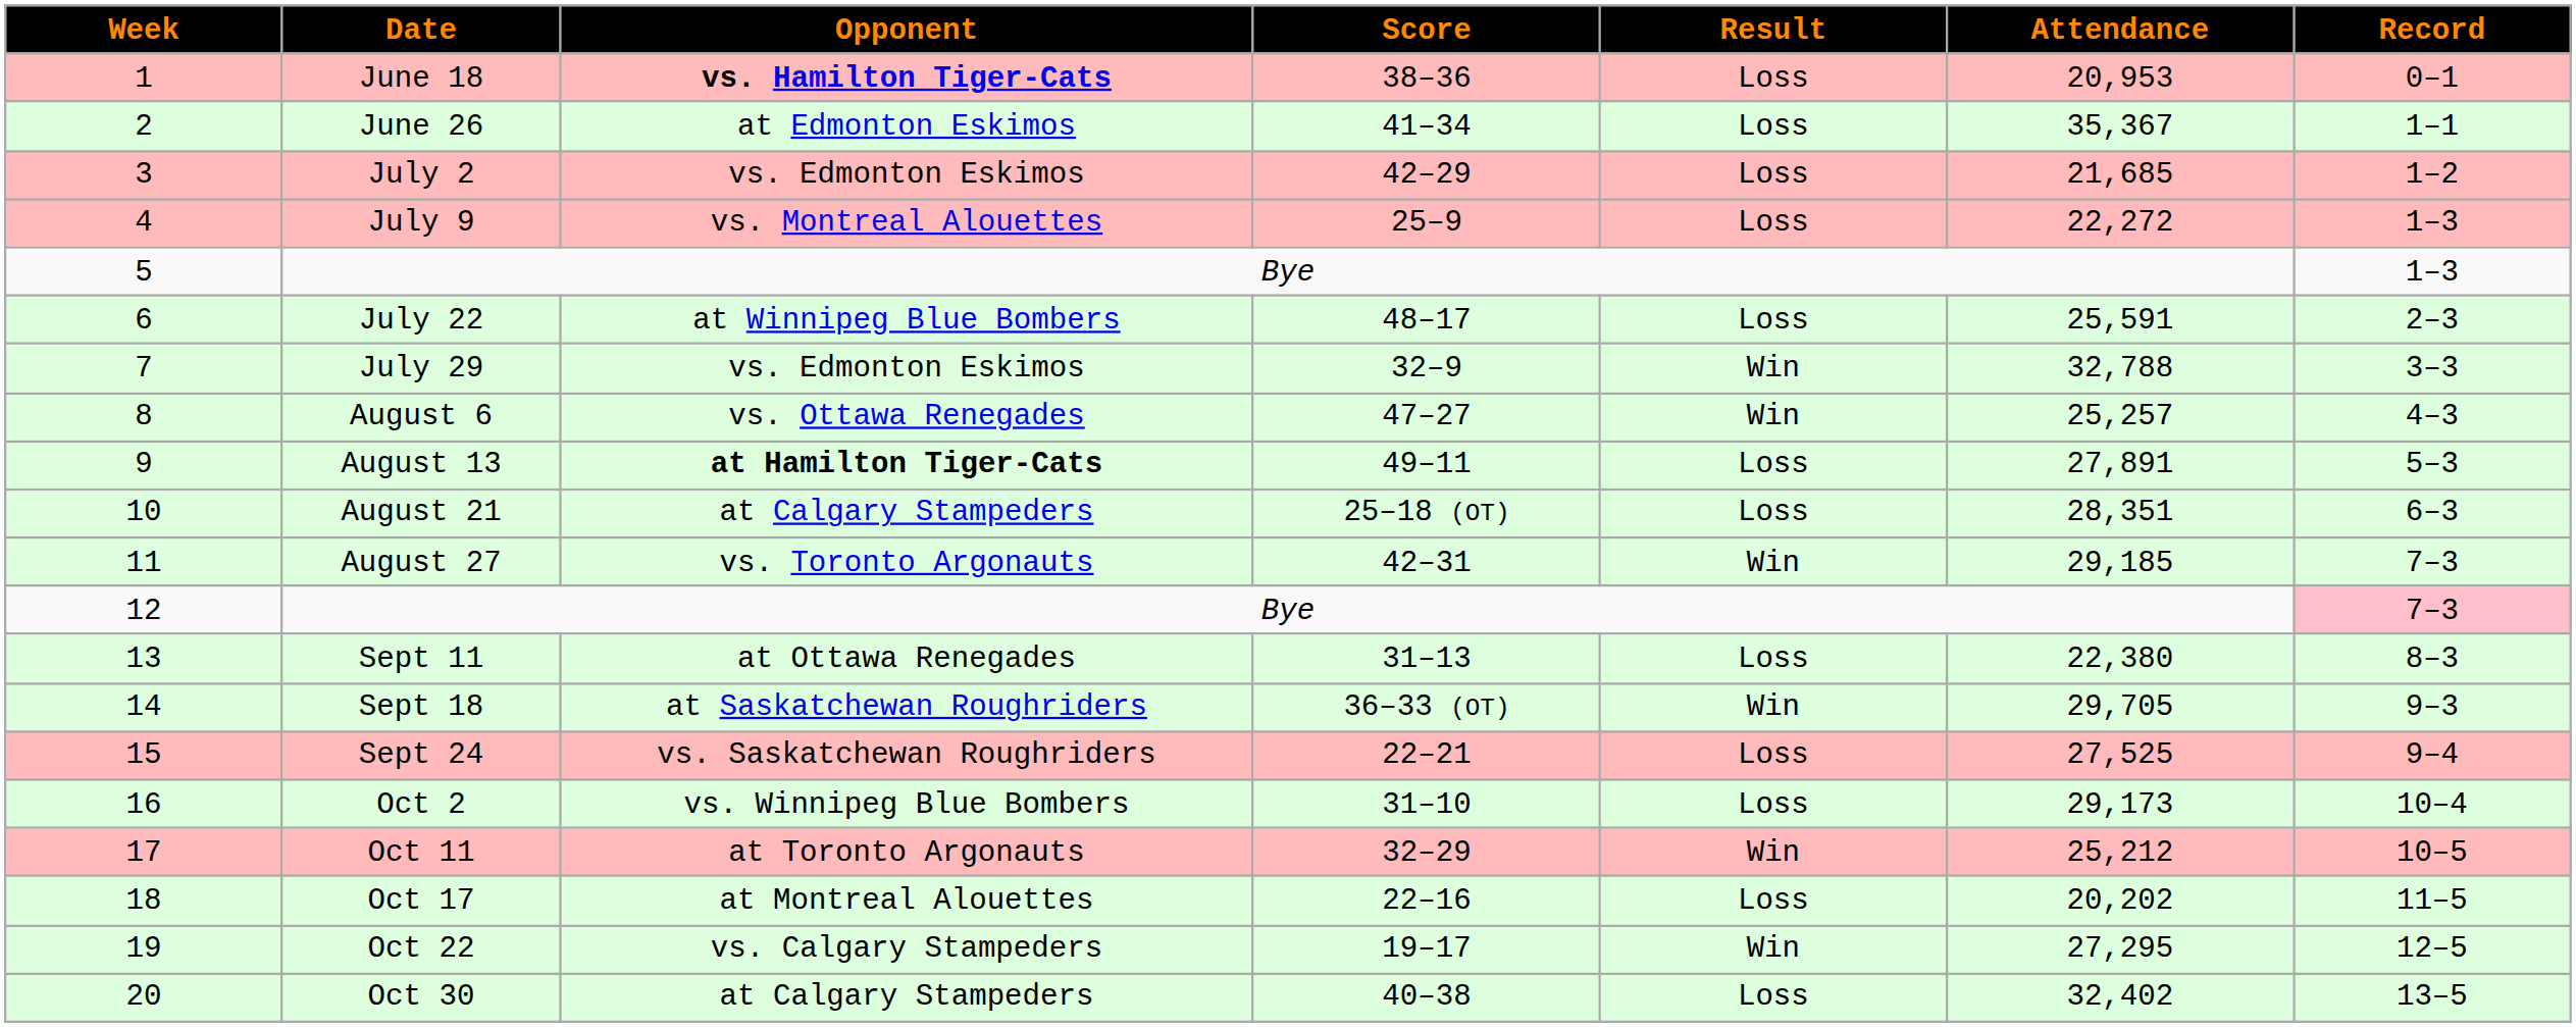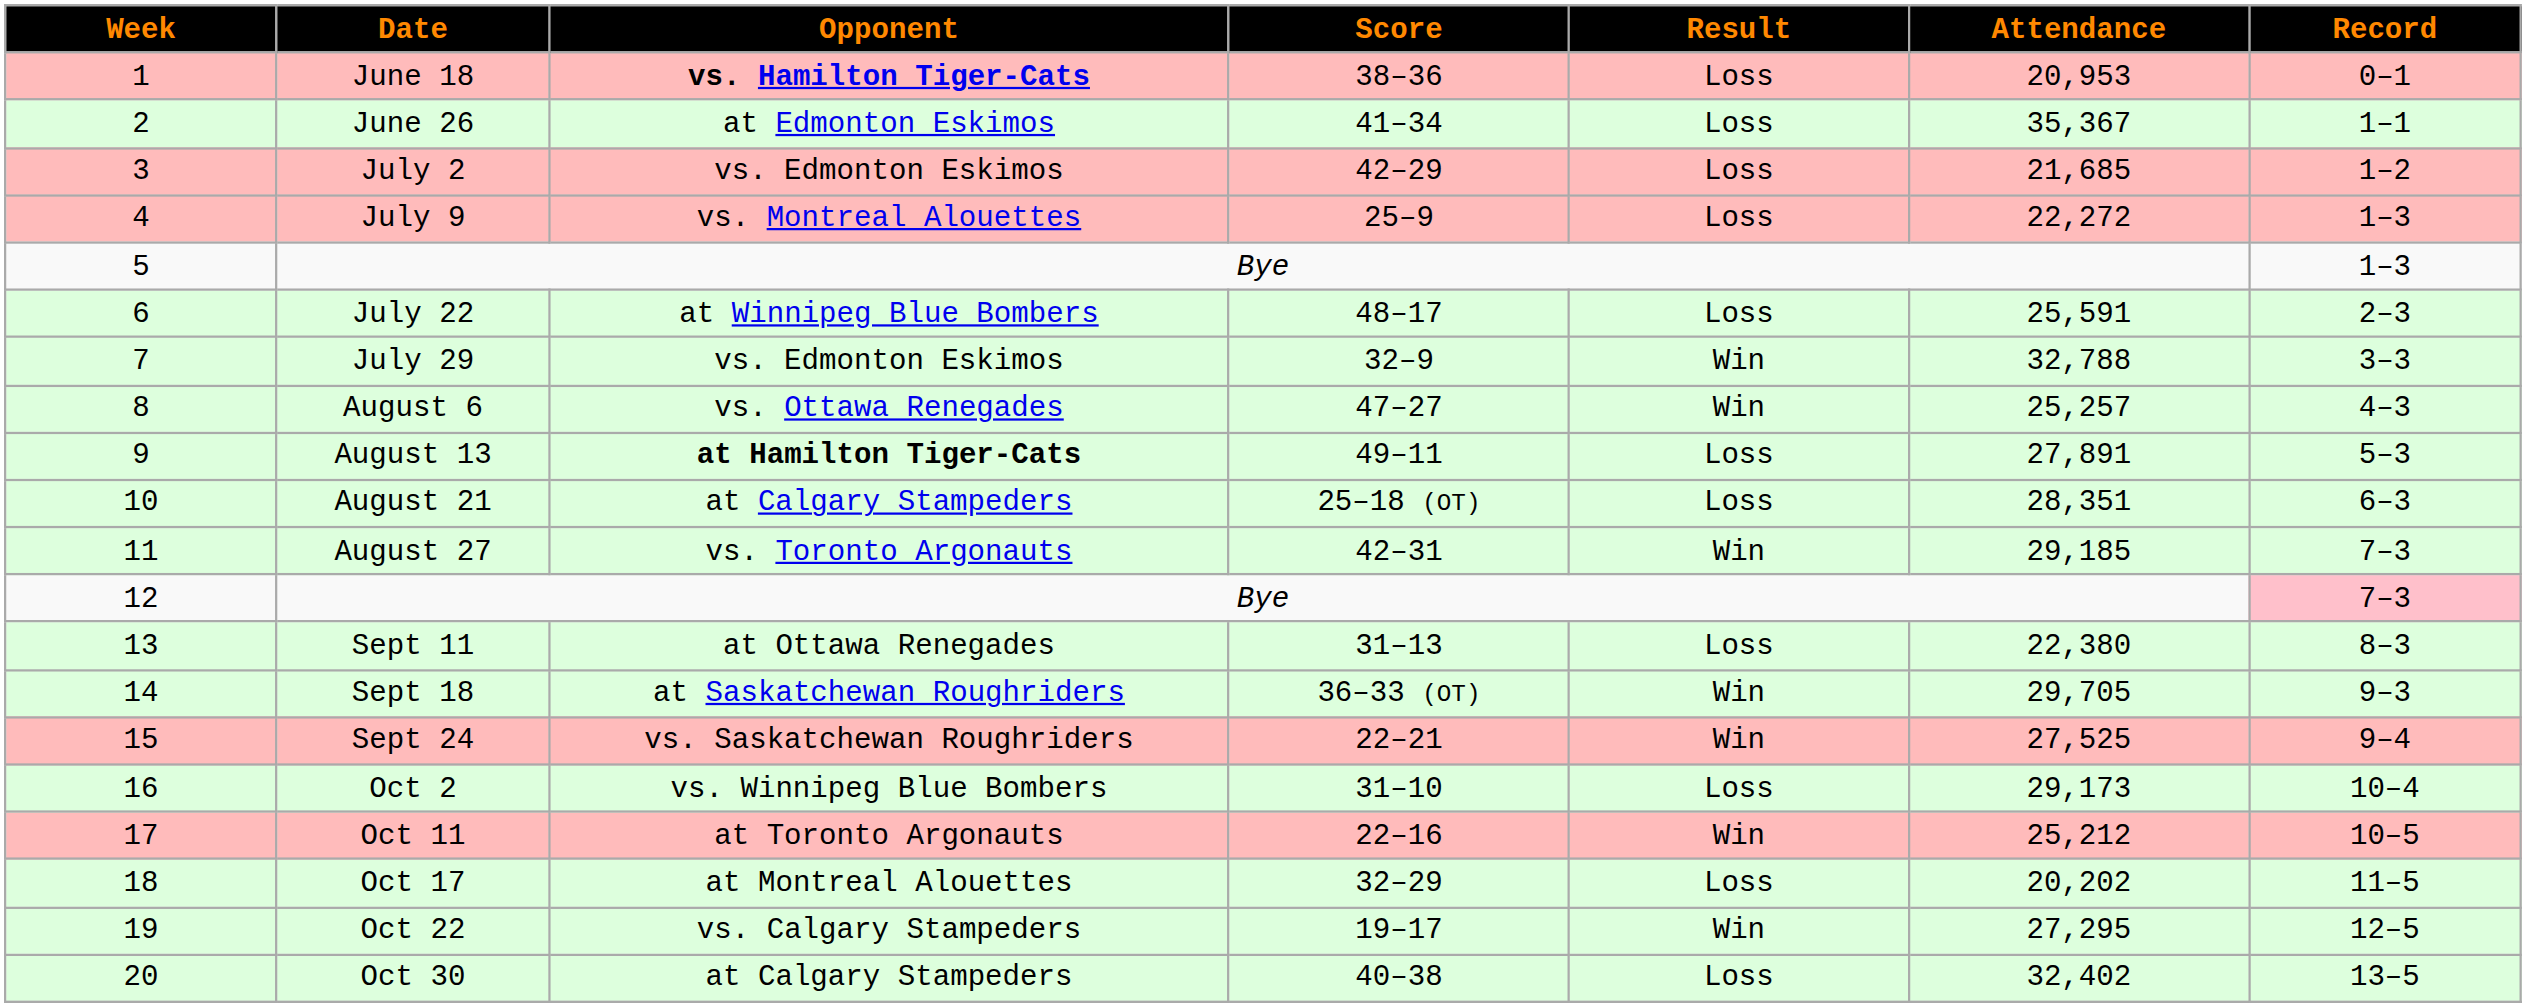Sept 24 | Result: Loss -> Win
Oct 11 | Score: 32–29 -> 22–16
Oct 17 | Score: 22–16 -> 32–29
